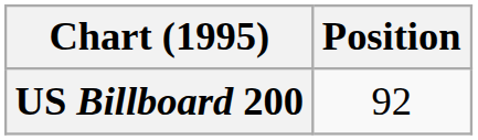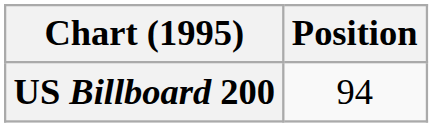US Billboard 200 | Position: 92 -> 94
